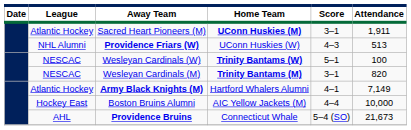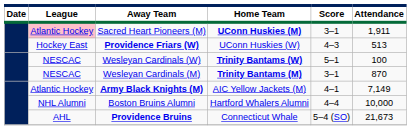Sacred Heart Pioneers (M) | League: no background -> pink background
Providence Friars (W) | League: NHL Alumni -> Hockey East
Wesleyan Cardinals (M) | Attendance: 820 -> 870
Army Black Knights (M) | Home Team: Hartford Whalers Alumni -> AIC Yellow Jackets (M)
Boston Bruins Alumni | League: Hockey East -> NHL Alumni
Boston Bruins Alumni | Home Team: AIC Yellow Jackets (M) -> Hartford Whalers Alumni
